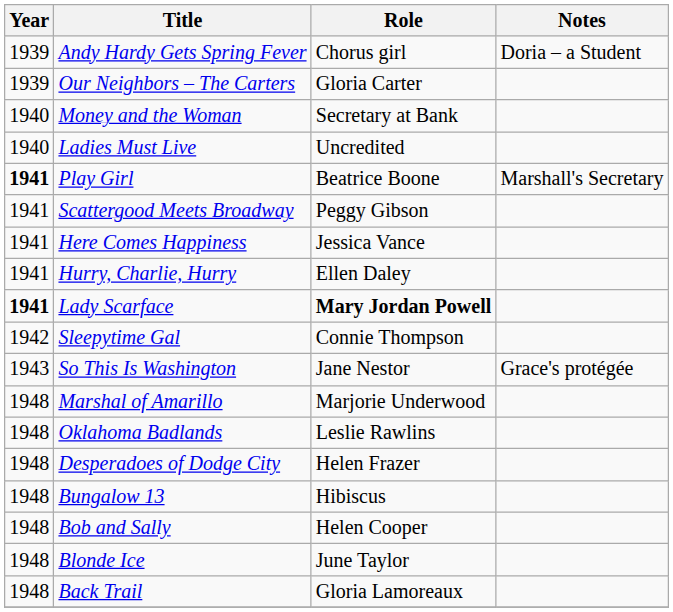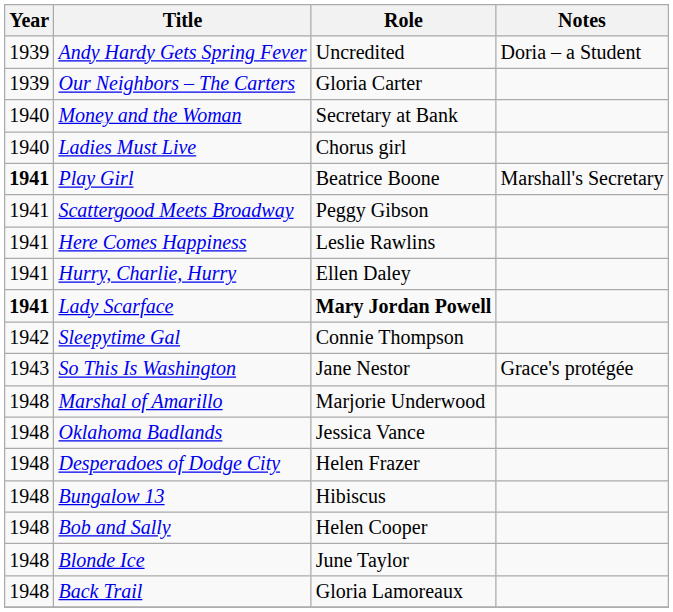Andy Hardy Gets Spring Fever | Role: Chorus girl -> Uncredited
Ladies Must Live | Role: Uncredited -> Chorus girl
Here Comes Happiness | Role: Jessica Vance -> Leslie Rawlins
Oklahoma Badlands | Role: Leslie Rawlins -> Jessica Vance
